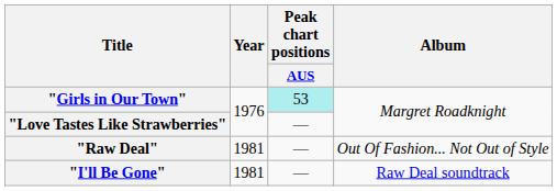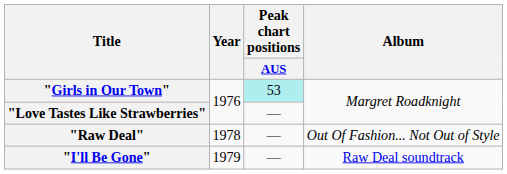"Raw Deal" | Year: 1981 -> 1978
"I'll Be Gone" | Year: 1981 -> 1979
